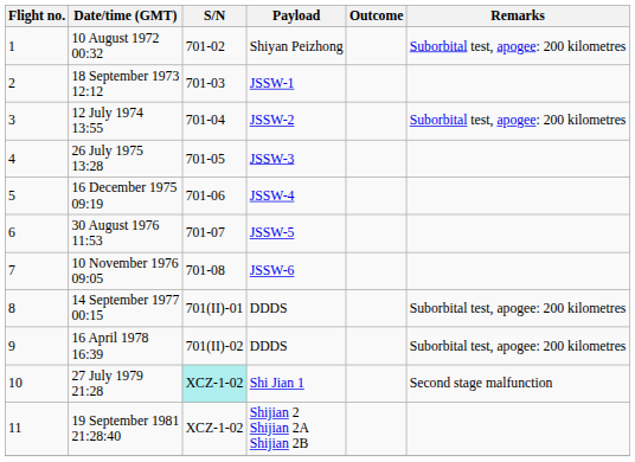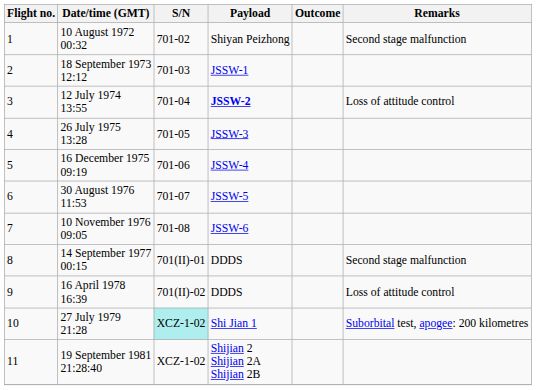10 August 1972 00:32 | Remarks: Suborbital test, apogee: 200 kilometres -> Second stage malfunction
12 July 1974 13:55 | Payload: normal -> bold
12 July 1974 13:55 | Remarks: Suborbital test, apogee: 200 kilometres -> Loss of attitude control
14 September 1977 00:15 | Remarks: Suborbital test, apogee: 200 kilometres -> Second stage malfunction
16 April 1978 16:39 | Remarks: Suborbital test, apogee: 200 kilometres -> Loss of attitude control
27 July 1979 21:28 | Remarks: Second stage malfunction -> Suborbital test, apogee: 200 kilometres
